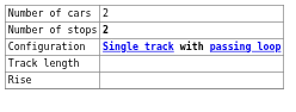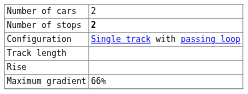Configuration | column 2: bold -> normal
+ row: Maximum gradient | 66%
